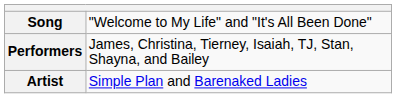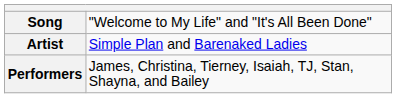rows swapped: Artist <-> Performers
